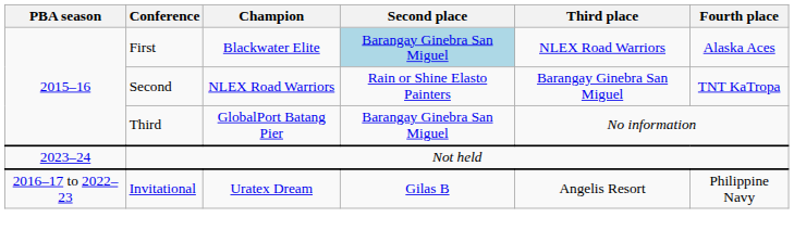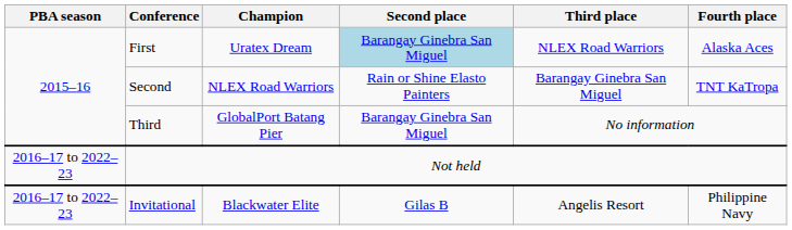First | Champion: Blackwater Elite -> Uratex Dream
Not held | PBA season: 2023–24 -> 2016–17 to 2022–23
Invitational | Champion: Uratex Dream -> Blackwater Elite
